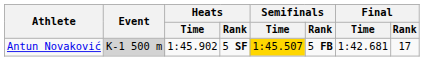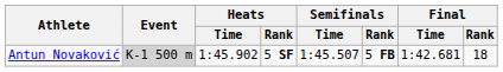Antun Novaković | Semifinals / Time: gold background -> no background
Antun Novaković | Final / Rank: 17 -> 18
